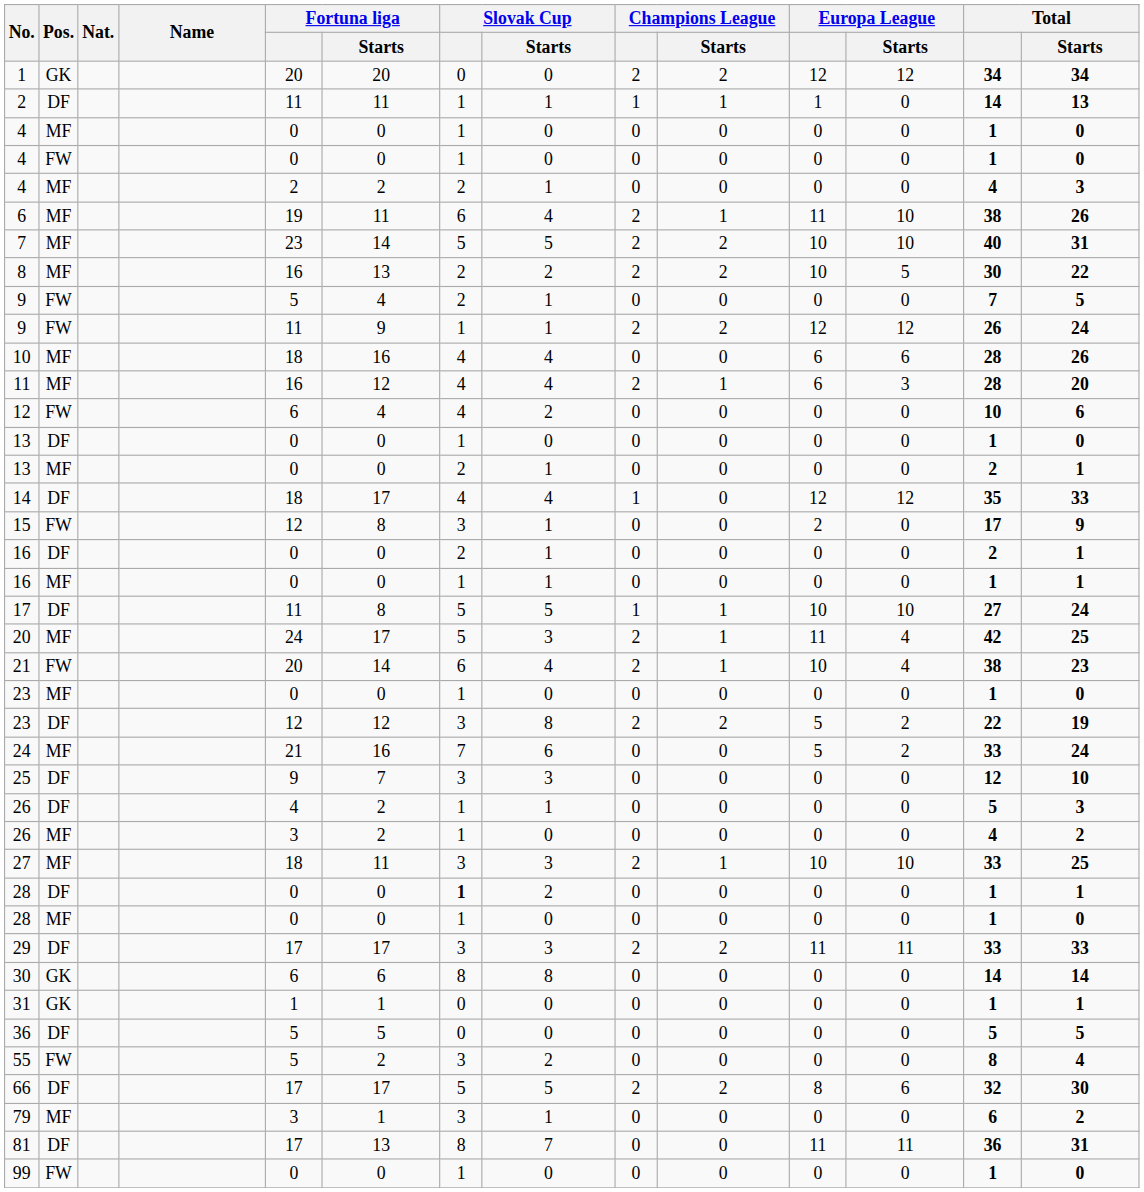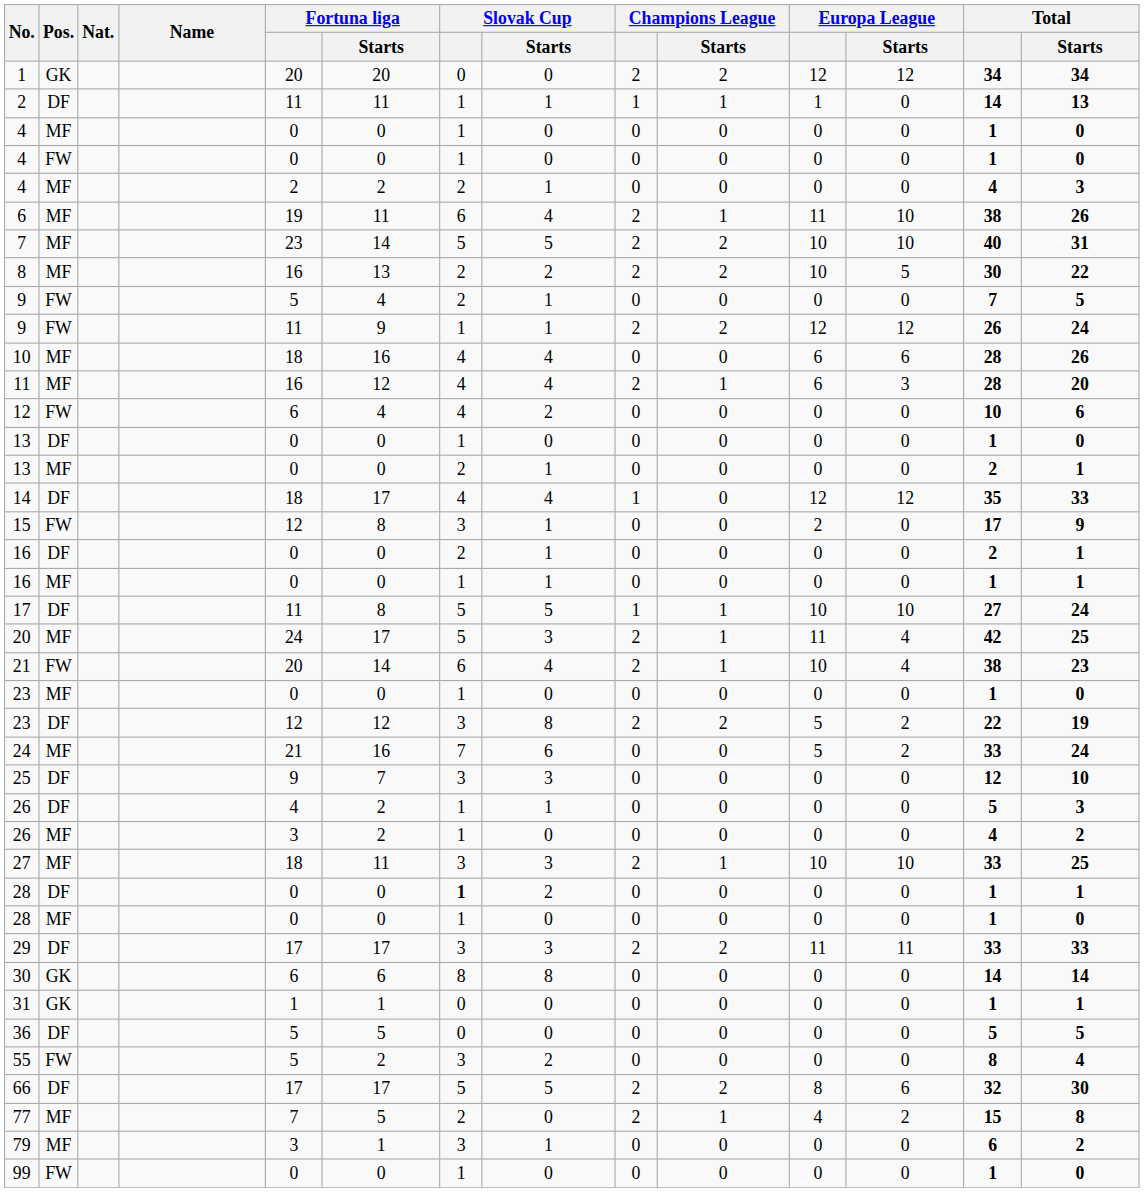+ row: 77 | MF | 7 | 5 | 2 | 0 | 2 | 1 | 4 | 2 | 15 | 8
- row: 81 | DF | 17 | 13 | 8 | 7 | 0 | 0 | 11 | 11 | 36 | 31
